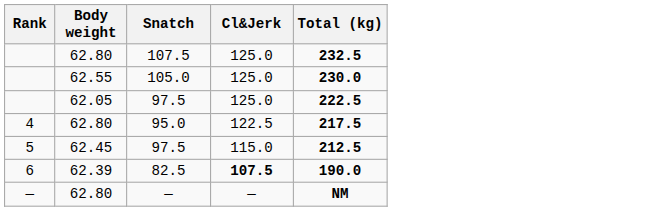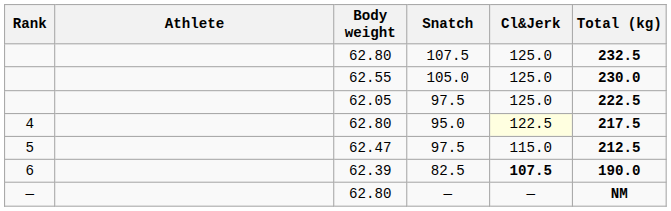+ column: Athlete
95.0 | Cl&Jerk: no background -> lightyellow background
5 / 97.5 | Body weight: 62.45 -> 62.47
